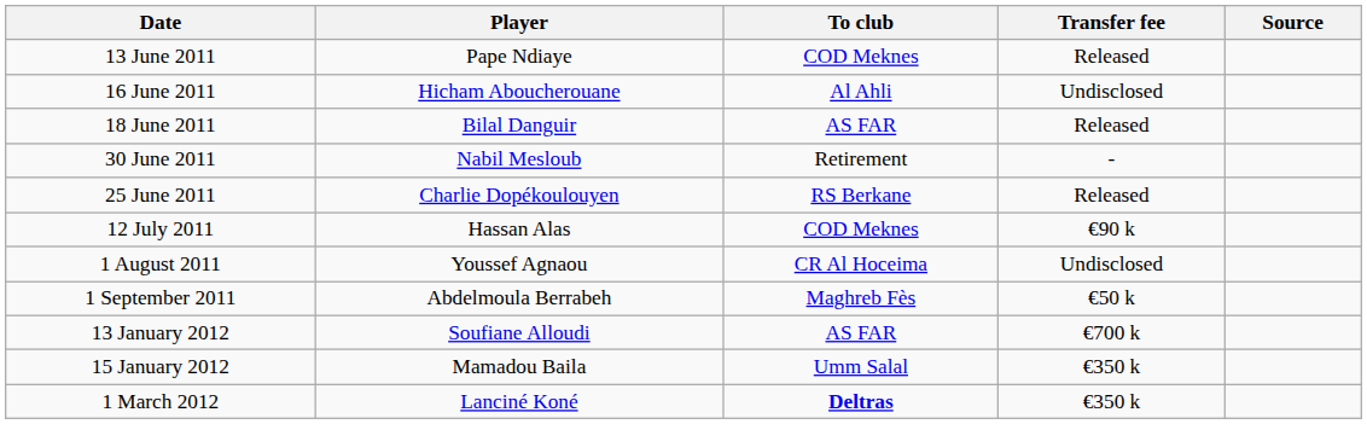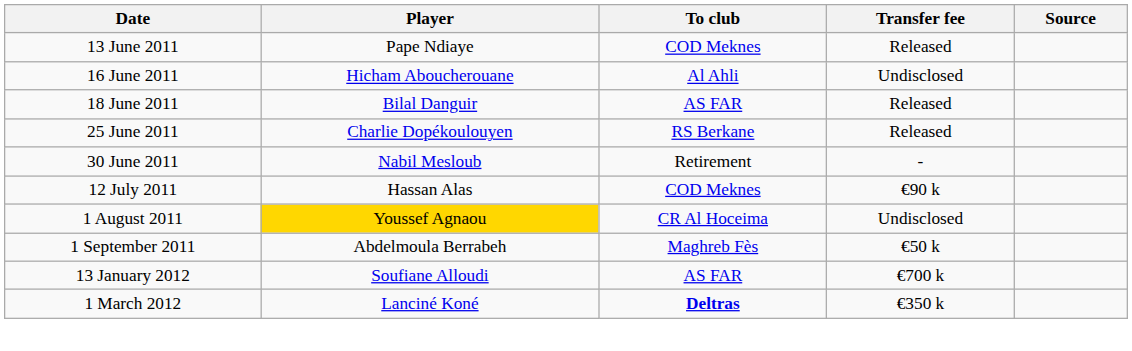rows swapped: 25 June 2011 <-> 30 June 2011
1 August 2011 | Player: no background -> gold background
- row: 15 January 2012 | Mamadou Baila | Umm Salal | €350 k
